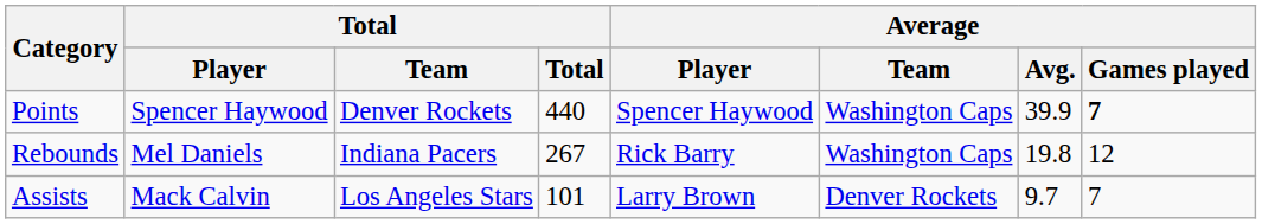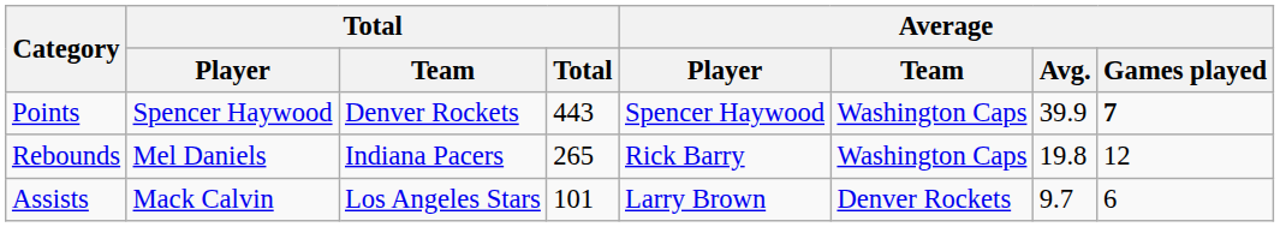Points | Total: 440 -> 443
Rebounds | Total: 267 -> 265
Assists | Average / Games played: 7 -> 6
